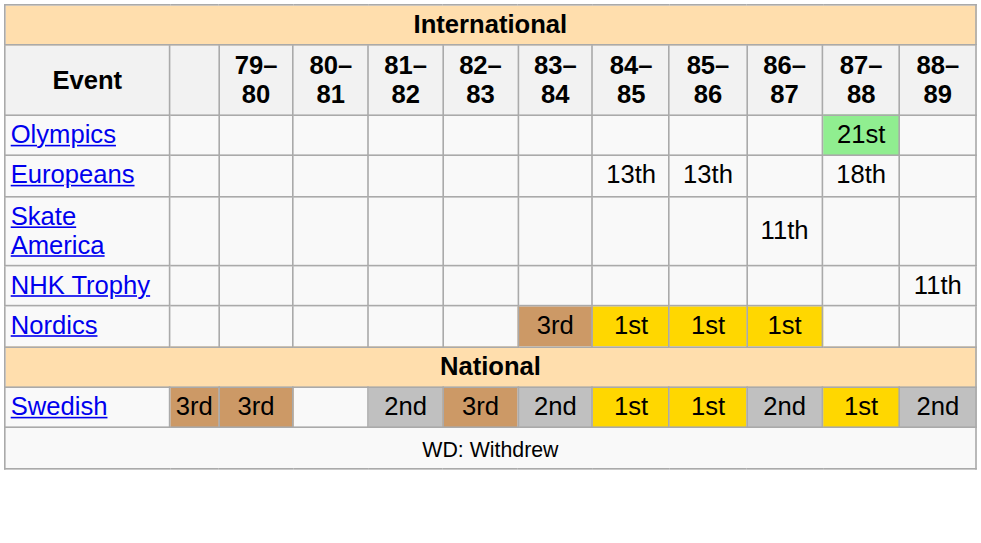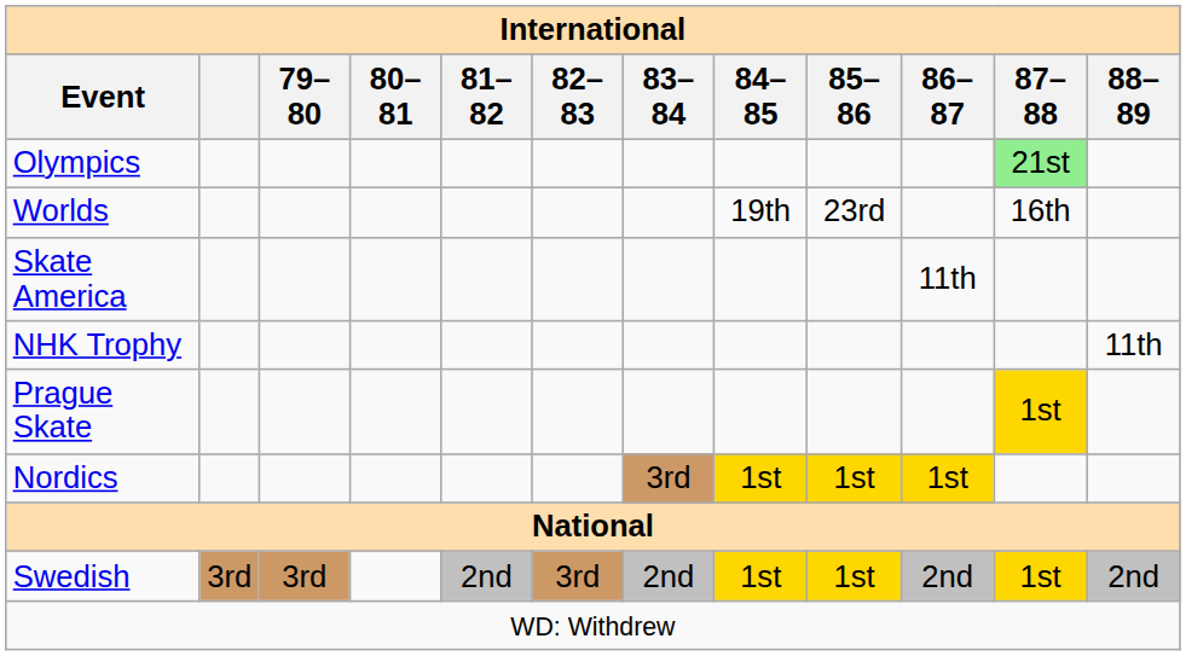+ row: Worlds | 19th | 23rd | 16th
- row: Europeans | 13th | 13th | 18th
+ row: Prague Skate | 1st
